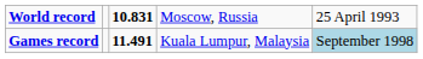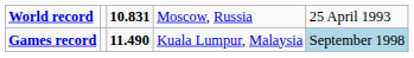Games record | column 3: 11.491 -> 11.490
